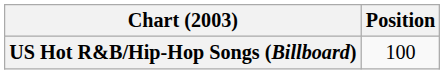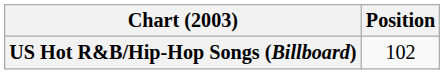US Hot R&B/Hip-Hop Songs (Billboard) | Position: 100 -> 102
